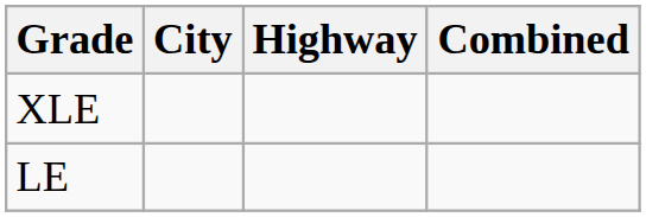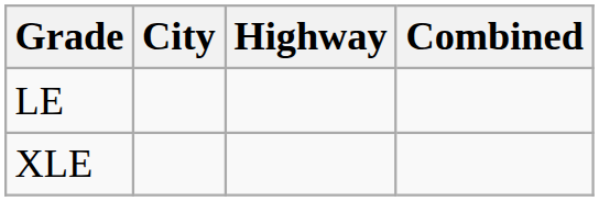rows swapped: LE <-> XLE
